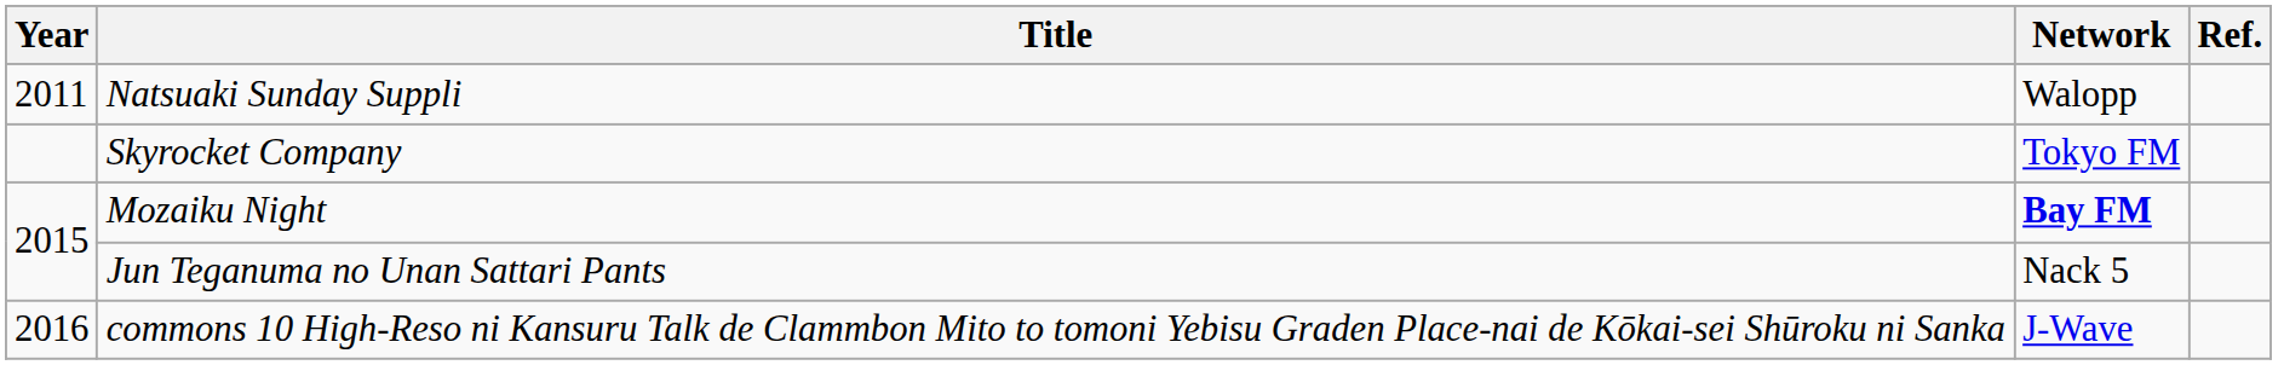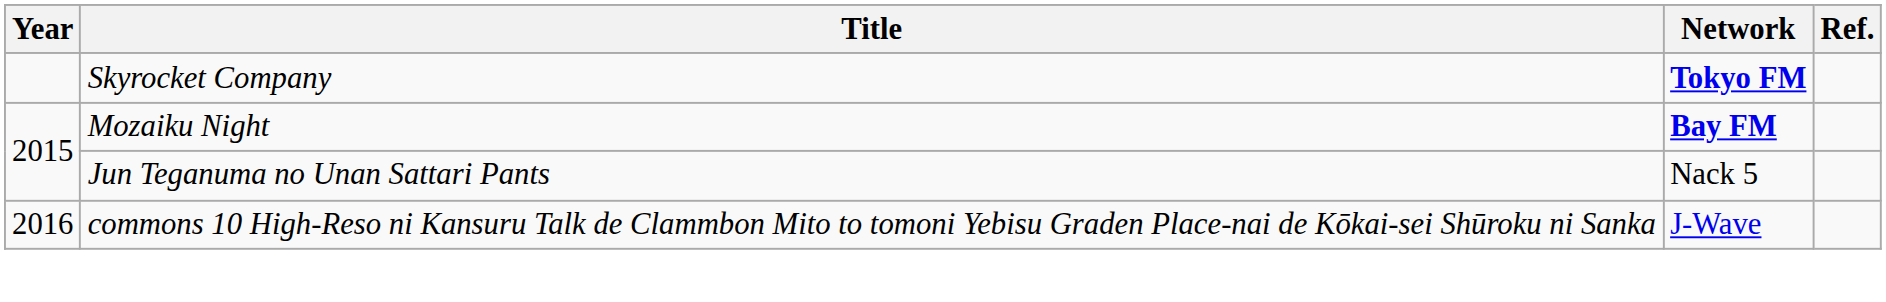- row: 2011 | Natsuaki Sunday Suppli | Walopp
Skyrocket Company | Network: normal -> bold
